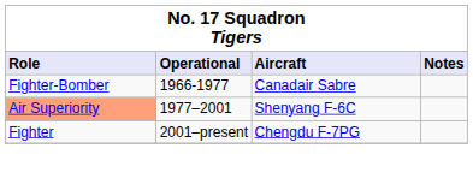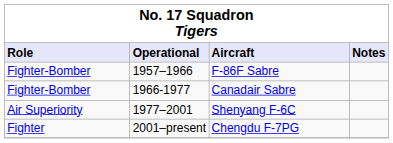+ row: Fighter-Bomber | 1957–1966 | F-86F Sabre
Shenyang F-6C | Role: lightsalmon background -> no background
